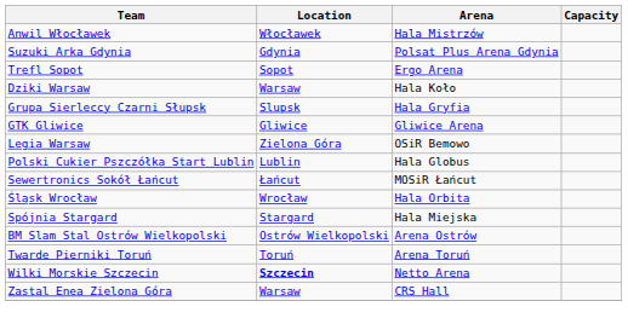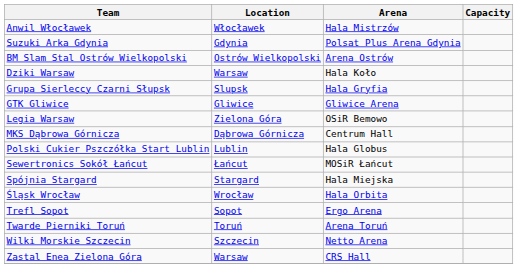rows swapped: BM Slam Stal Ostrów Wielkopolski <-> Trefl Sopot
+ row: MKS Dąbrowa Górnicza | Dąbrowa Górnicza | Centrum Hall
rows swapped: Śląsk Wrocław <-> Spójnia Stargard
Wilki Morskie Szczecin | Location: bold -> normal
